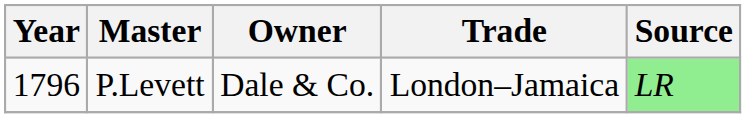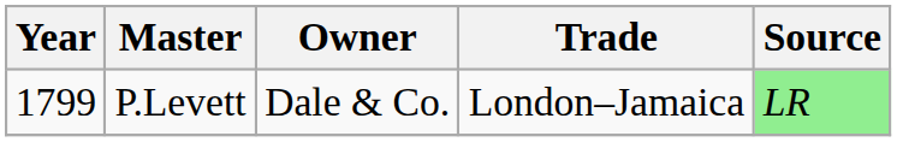P.Levett | Year: 1796 -> 1799
